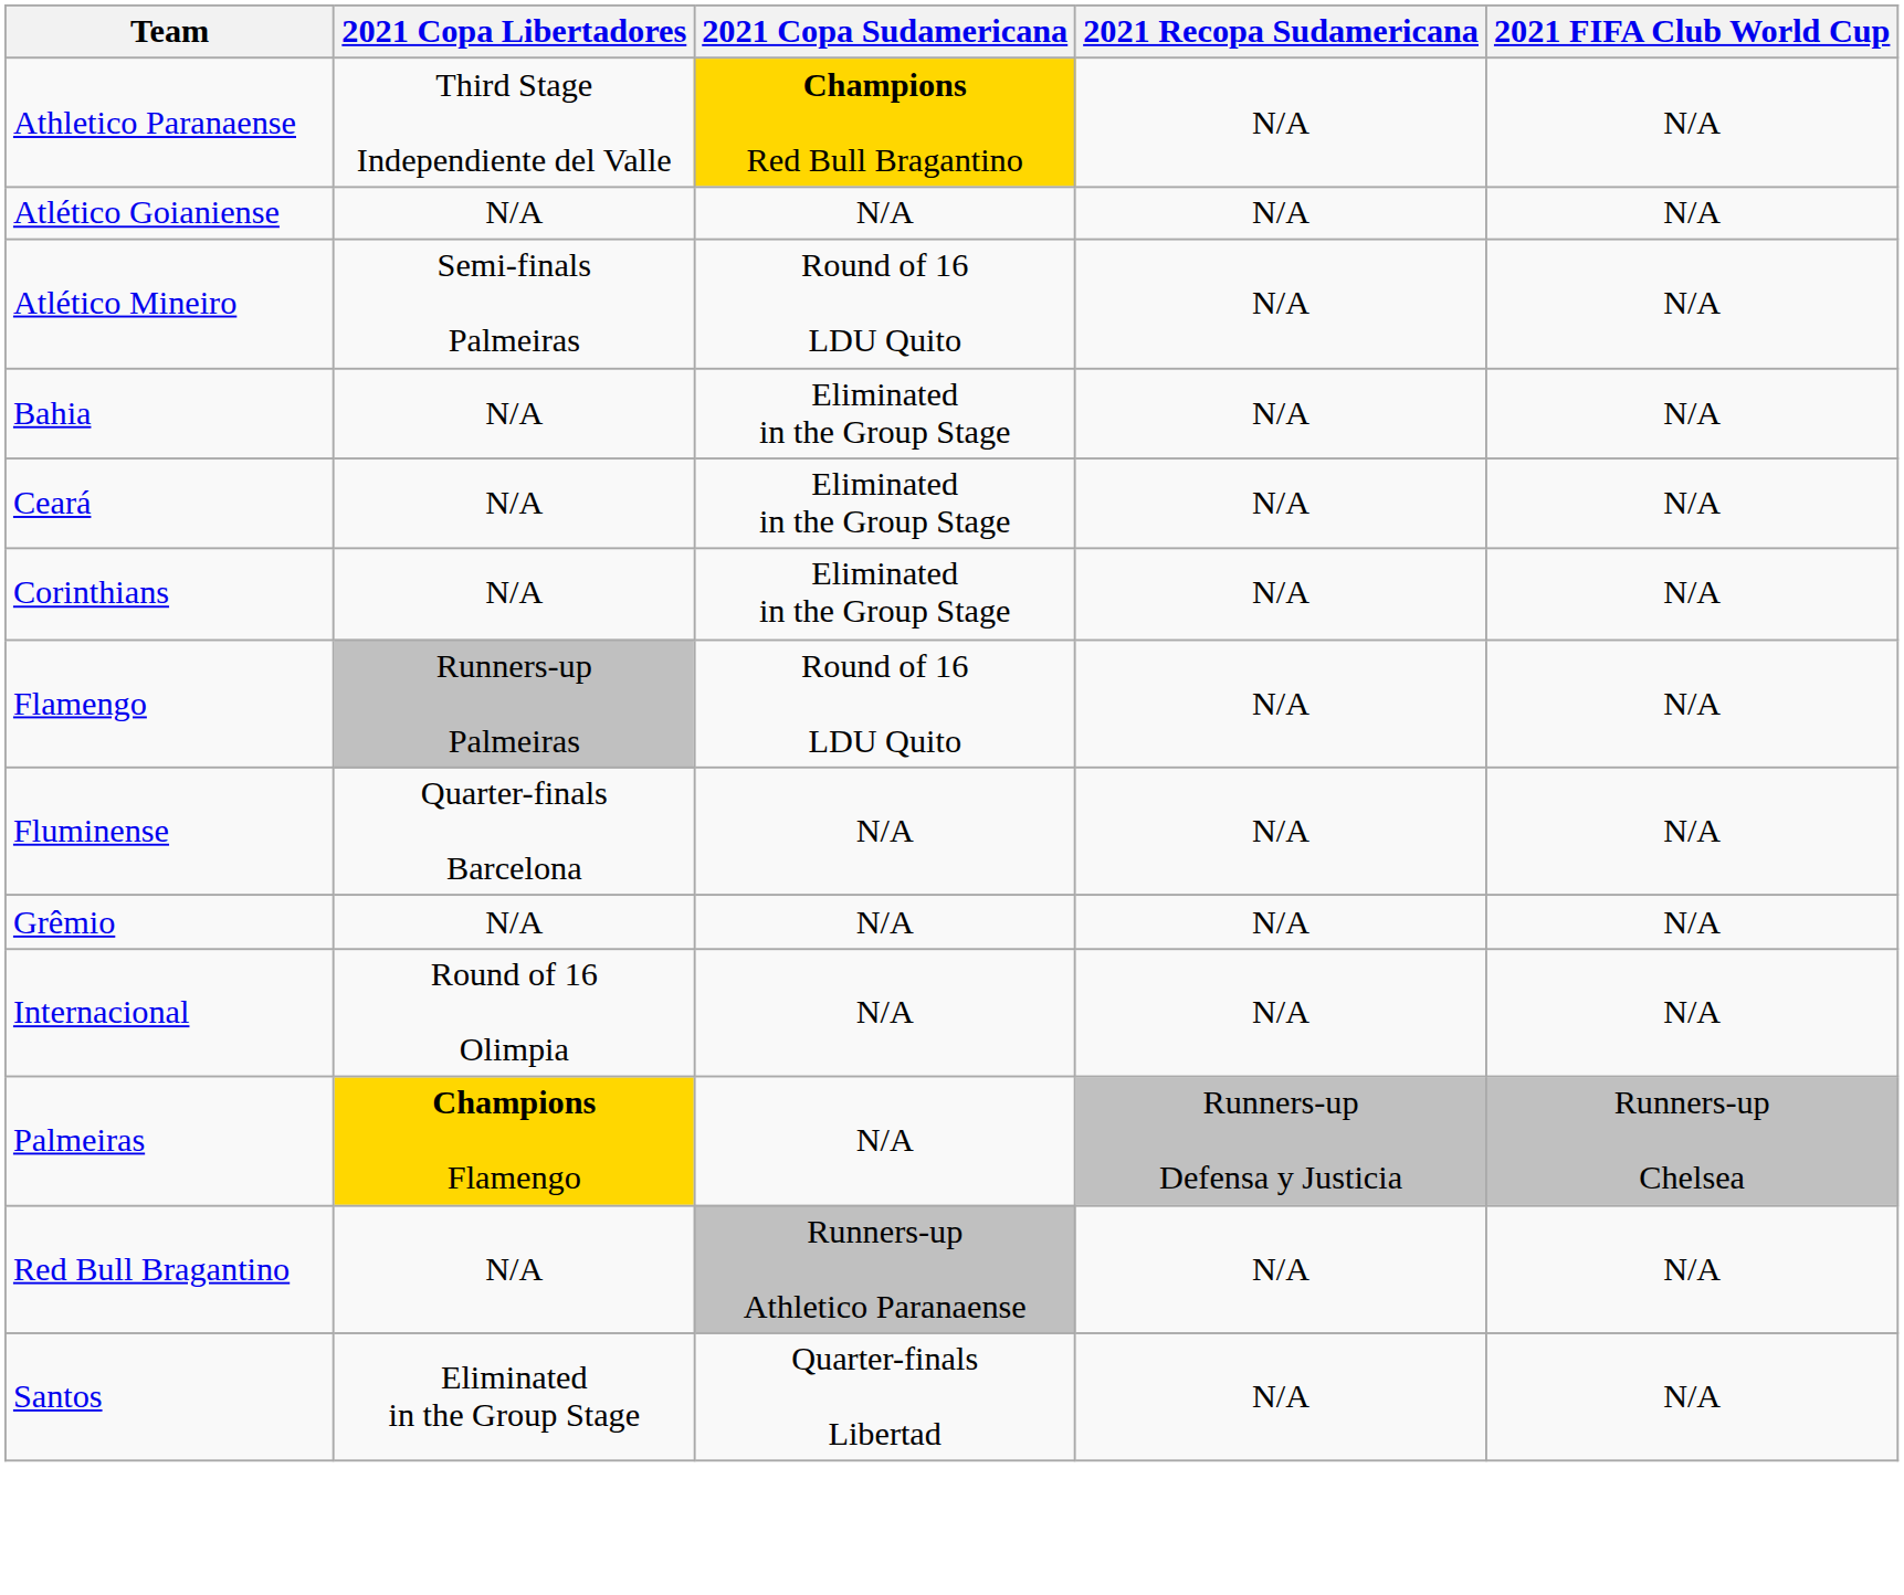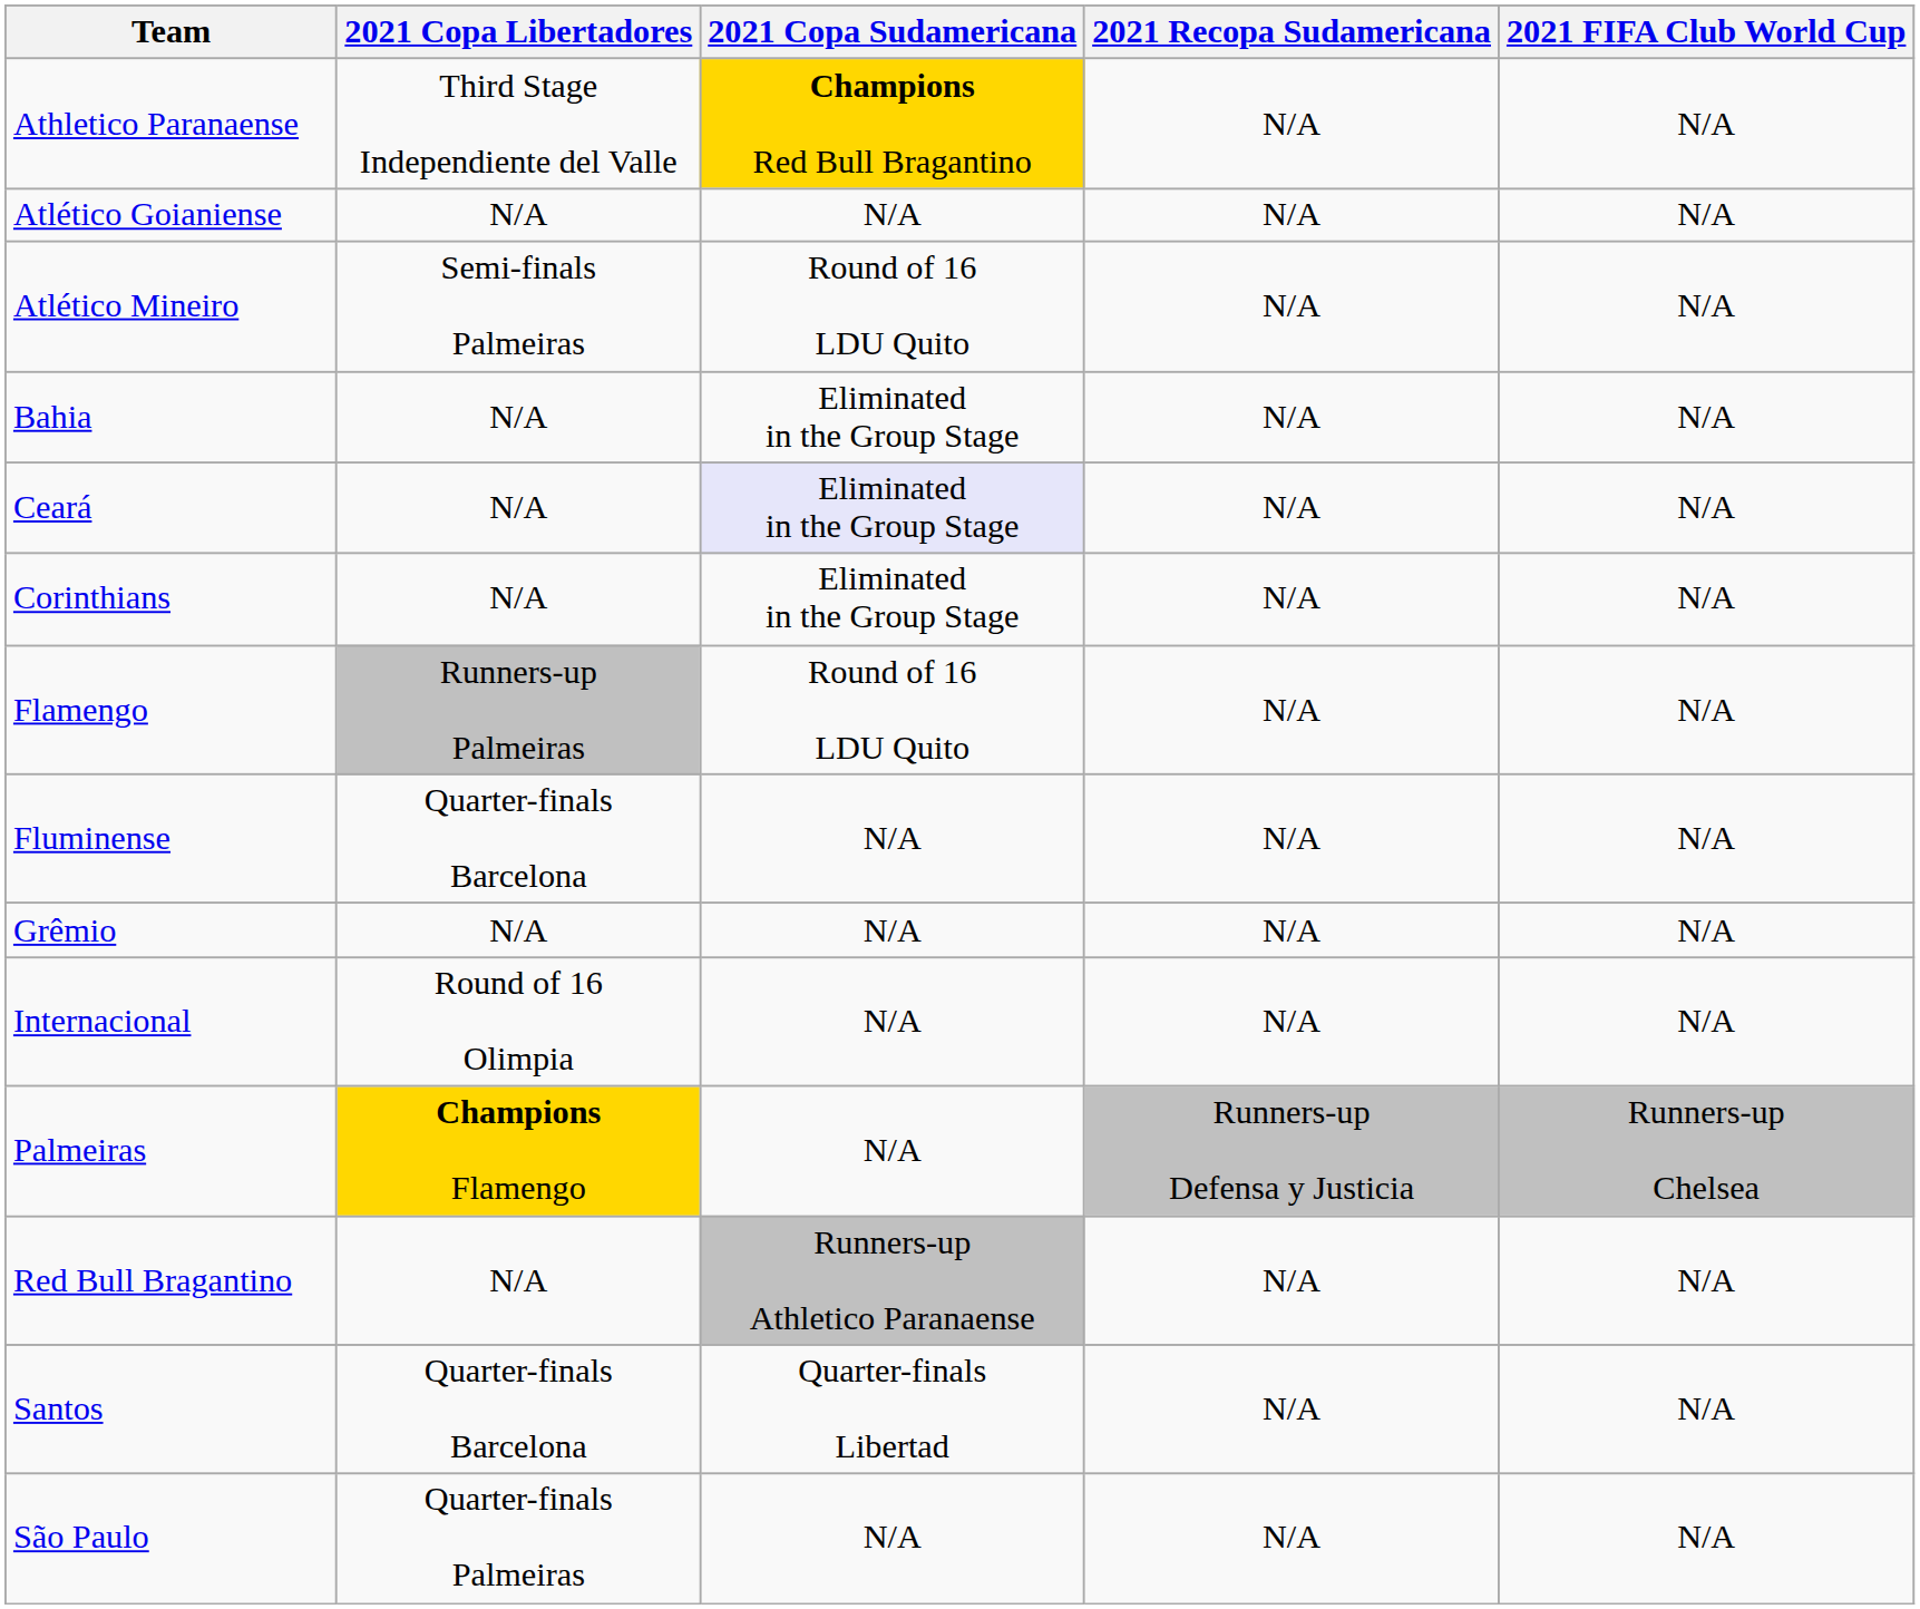Ceará | 2021 Copa Sudamericana: no background -> lavender background
Santos | 2021 Copa Libertadores: Eliminated in the Group Stage -> Quarter-finals Barcelona
+ row: São Paulo | Quarter-finals Palmeiras | N/A | N/A | N/A
